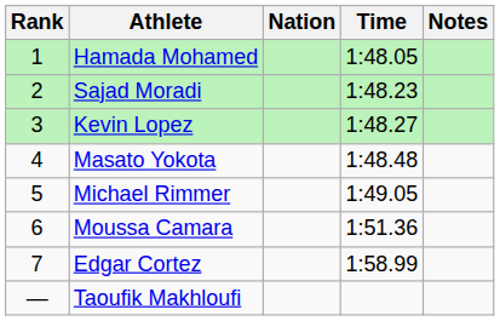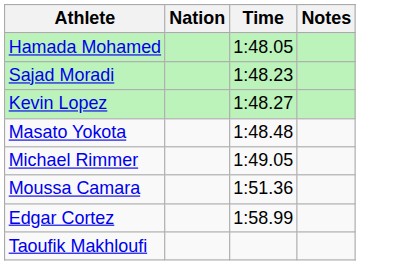- column: Rank | 1 | 2 | 3 | 4 | 5 | 6 | 7 | —
